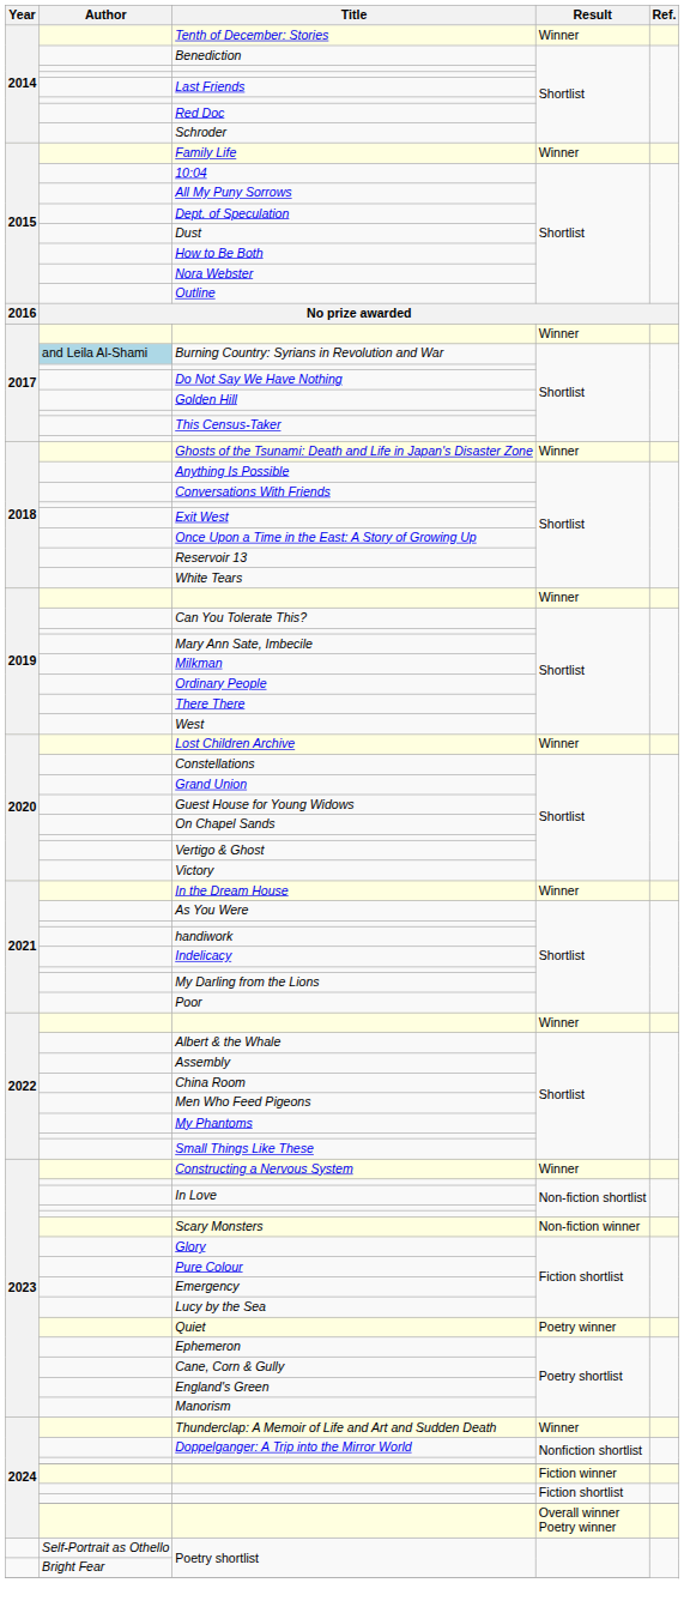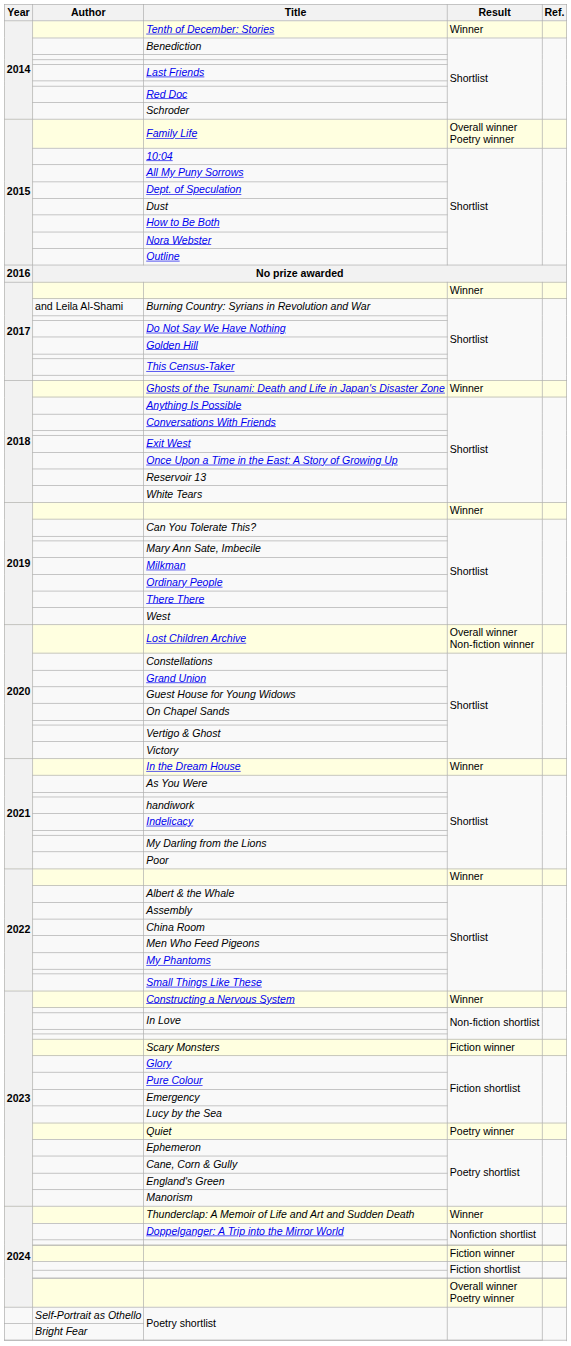Family Life | Result: Winner -> Overall winner Poetry winner
Burning Country: Syrians in Revolution and War | Author: lightblue background -> no background
Lost Children Archive | Result: Winner -> Overall winner Non-fiction winner
Scary Monsters | Result: Non-fiction winner -> Fiction winner
